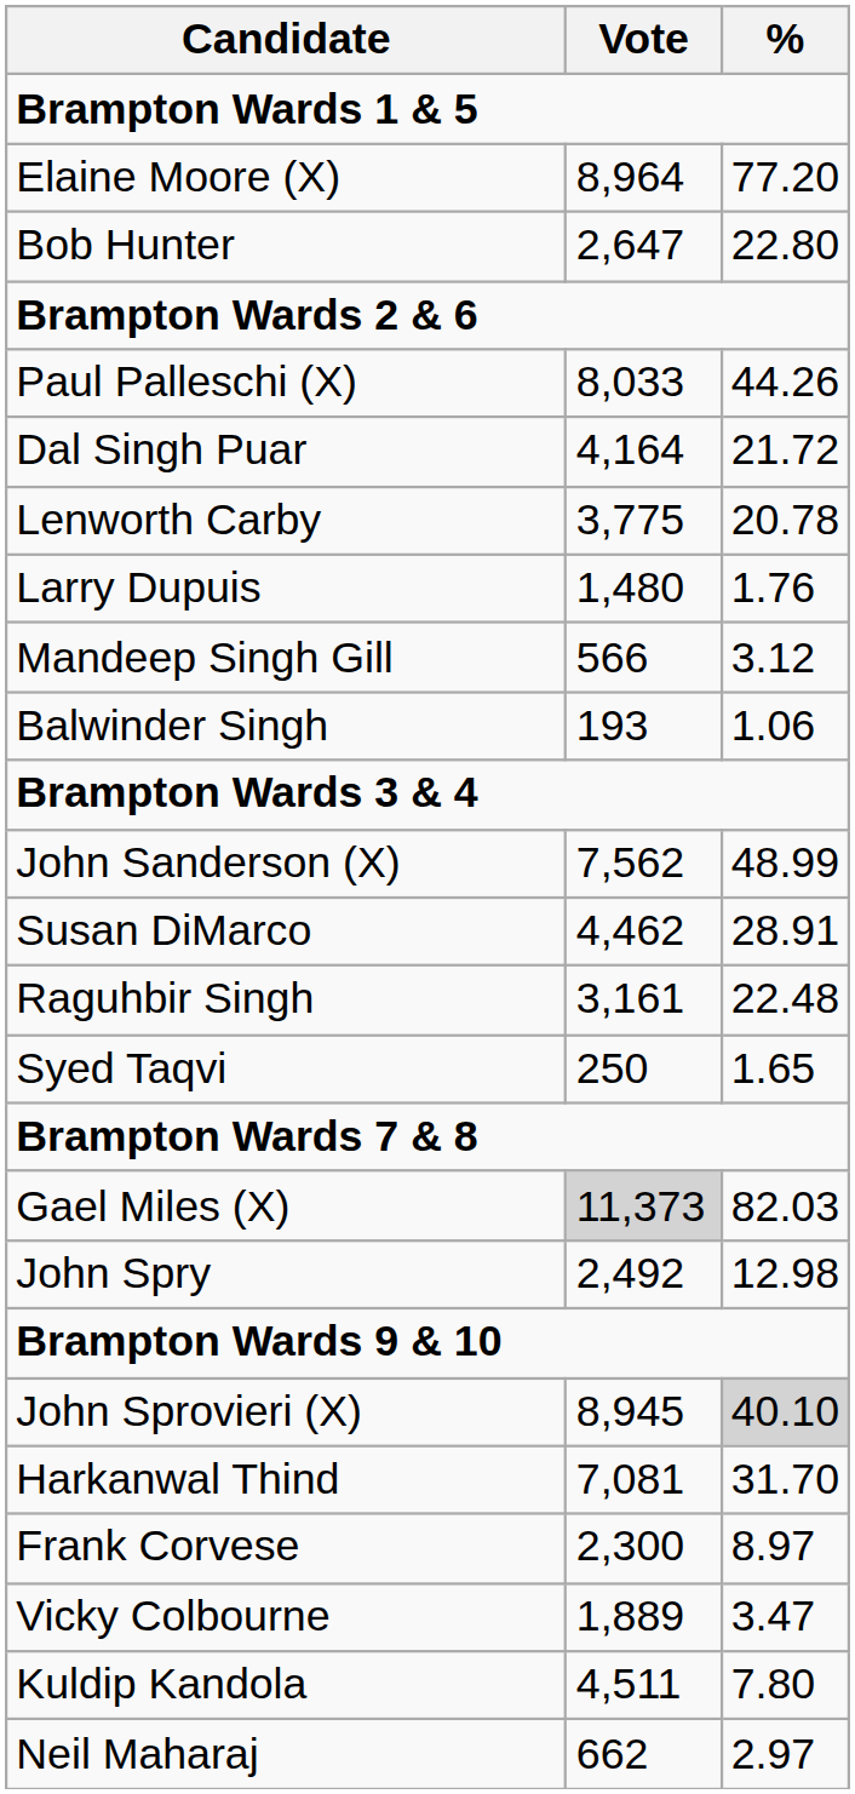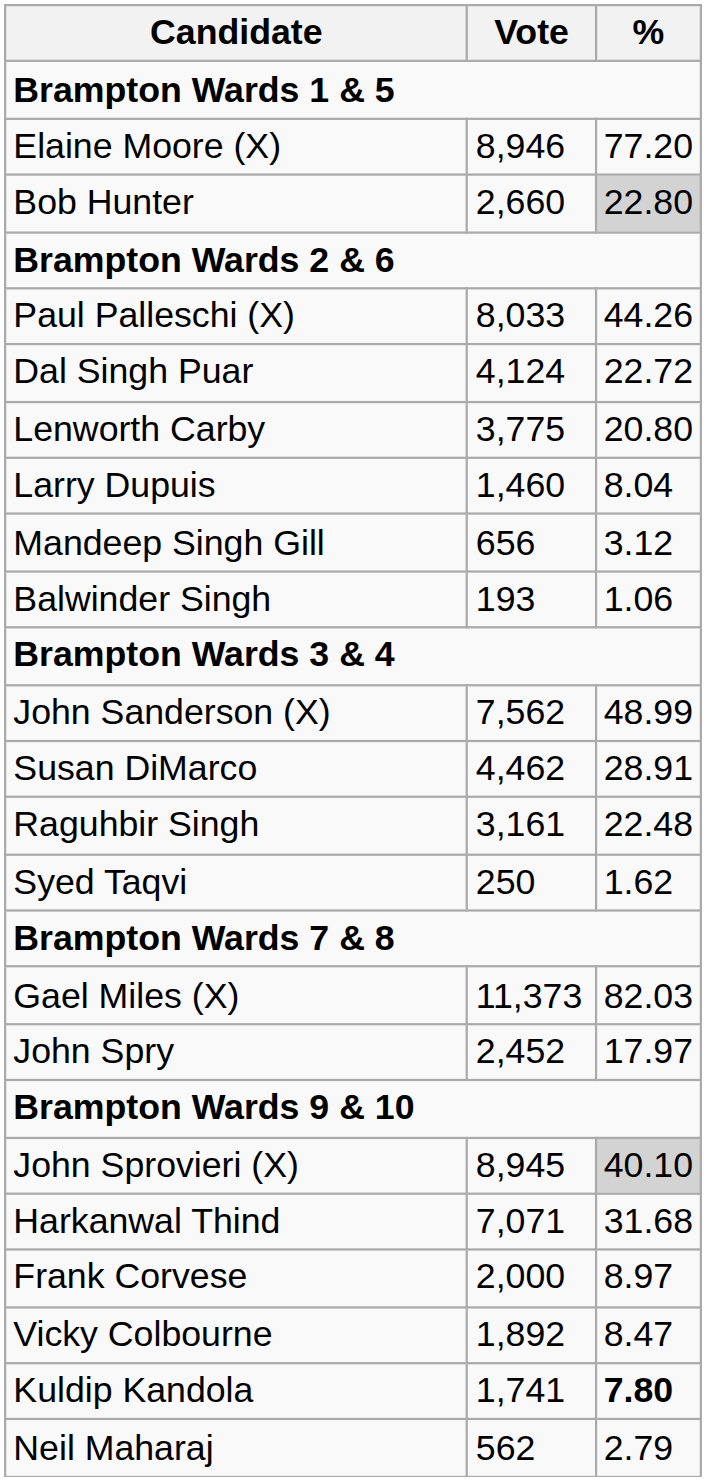Elaine Moore (X) | Vote: 8,964 -> 8,946
Bob Hunter | Vote: 2,647 -> 2,660
Bob Hunter | %: no background -> lightgrey background
Dal Singh Puar | Vote: 4,164 -> 4,124
Dal Singh Puar | %: 21.72 -> 22.72
Lenworth Carby | %: 20.78 -> 20.80
Larry Dupuis | Vote: 1,480 -> 1,460
Larry Dupuis | %: 1.76 -> 8.04
Mandeep Singh Gill | Vote: 566 -> 656
Syed Taqvi | %: 1.65 -> 1.62
Gael Miles (X) | Vote: lightgrey background -> no background
John Spry | Vote: 2,492 -> 2,452
John Spry | %: 12.98 -> 17.97
Harkanwal Thind | Vote: 7,081 -> 7,071
Harkanwal Thind | %: 31.70 -> 31.68
Frank Corvese | Vote: 2,300 -> 2,000
Vicky Colbourne | Vote: 1,889 -> 1,892
Vicky Colbourne | %: 3.47 -> 8.47
Kuldip Kandola | Vote: 4,511 -> 1,741
Kuldip Kandola | %: normal -> bold
Neil Maharaj | Vote: 662 -> 562
Neil Maharaj | %: 2.97 -> 2.79
